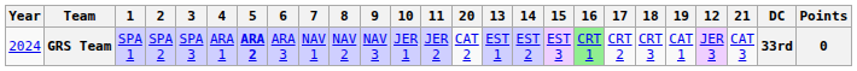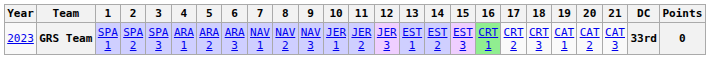columns swapped: 12 <-> 20
GRS Team | Year: 2024 -> 2023
GRS Team | 5: bold -> normal
